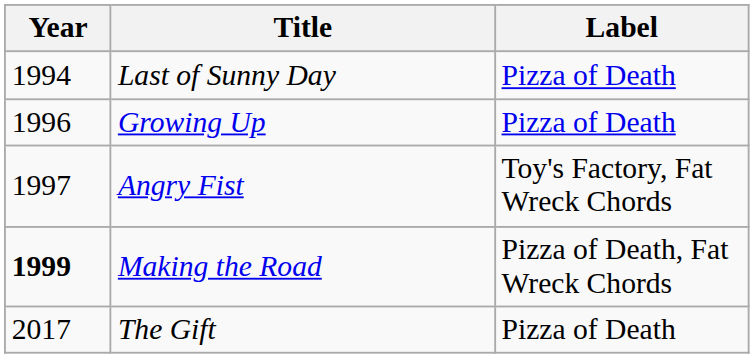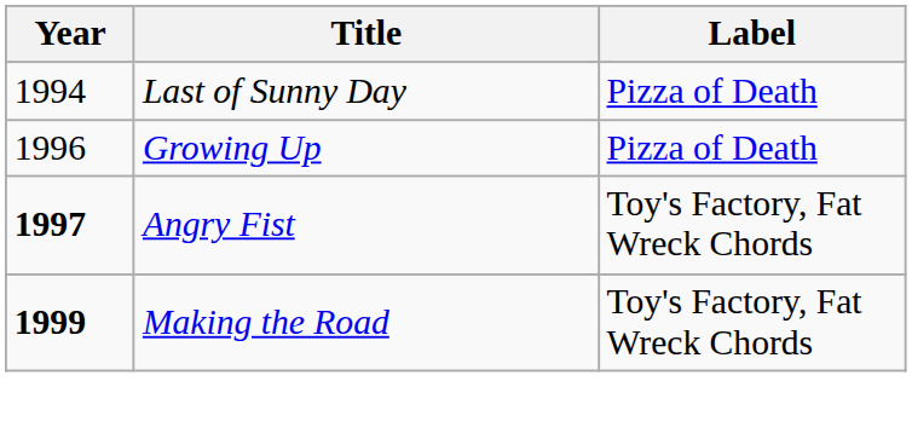Angry Fist | Year: normal -> bold
Making the Road | Label: Pizza of Death, Fat Wreck Chords -> Toy's Factory, Fat Wreck Chords
- row: 2017 | The Gift | Pizza of Death
